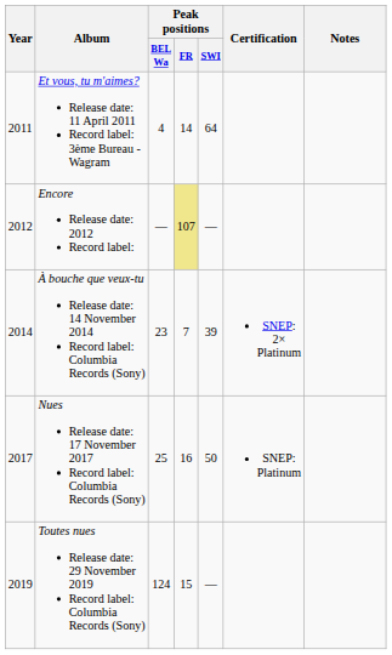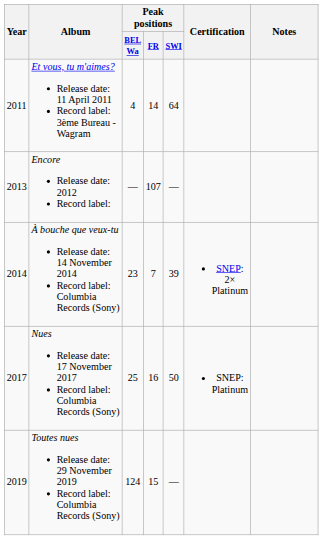Encore Release date: 2012 Record label: | Year: 2012 -> 2013
Encore Release date: 2012 Record label: | Peak positions / FR: khaki background -> no background
